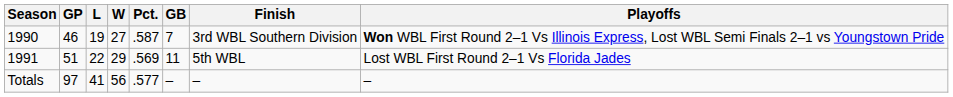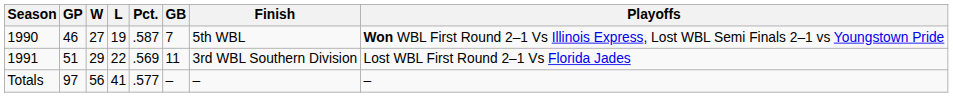columns swapped: W <-> L
1990 | Finish: 3rd WBL Southern Division -> 5th WBL
1991 | Finish: 5th WBL -> 3rd WBL Southern Division
